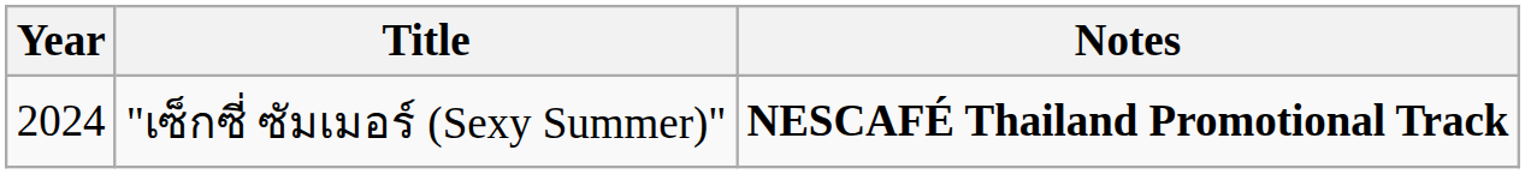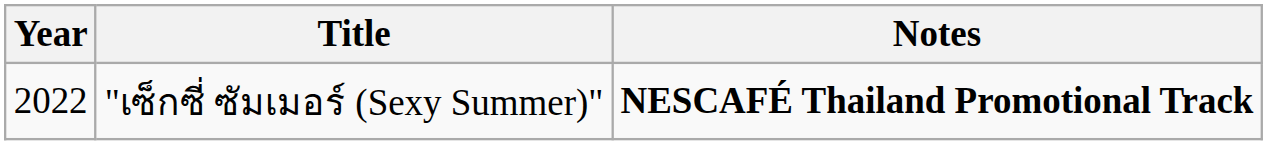"เซ็กซี่ ซัมเมอร์ (Sexy Summer)" | Year: 2024 -> 2022
